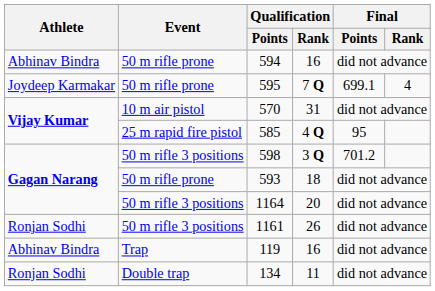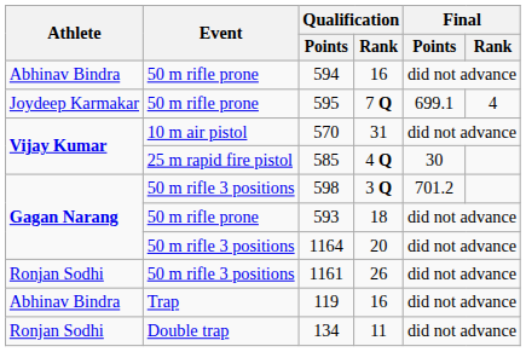585 | Final / Points: 95 -> 30
